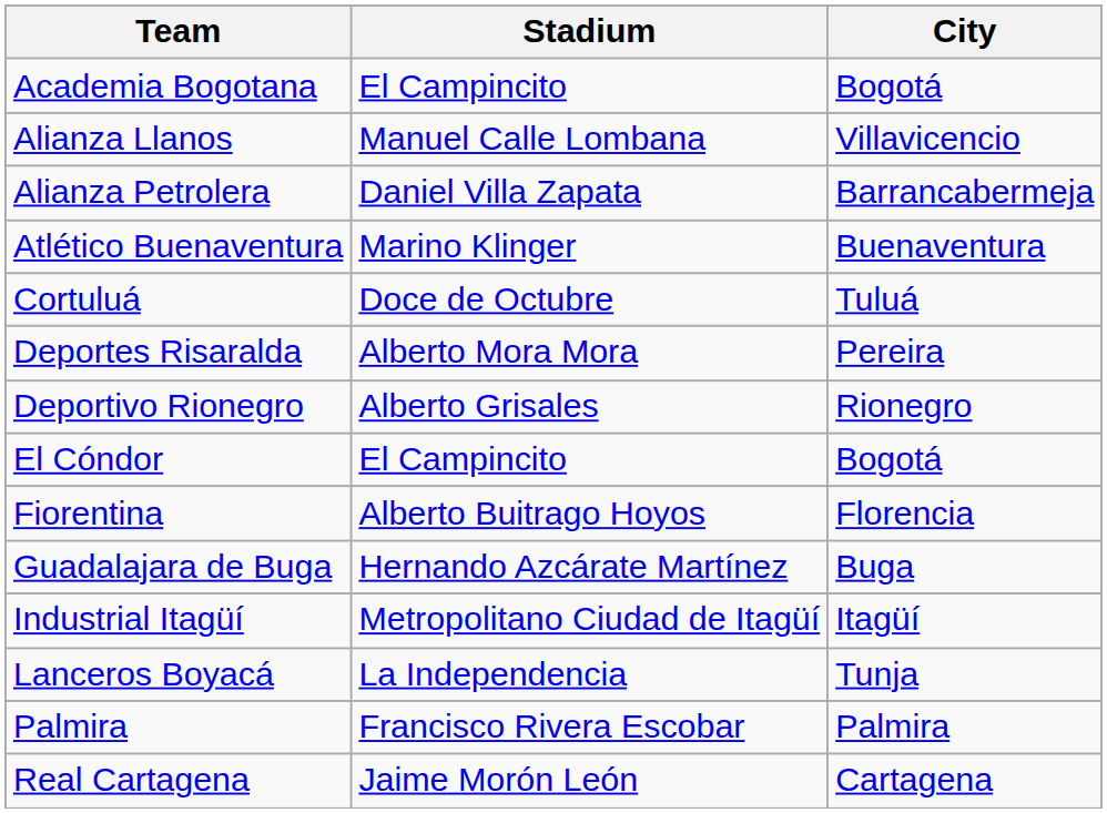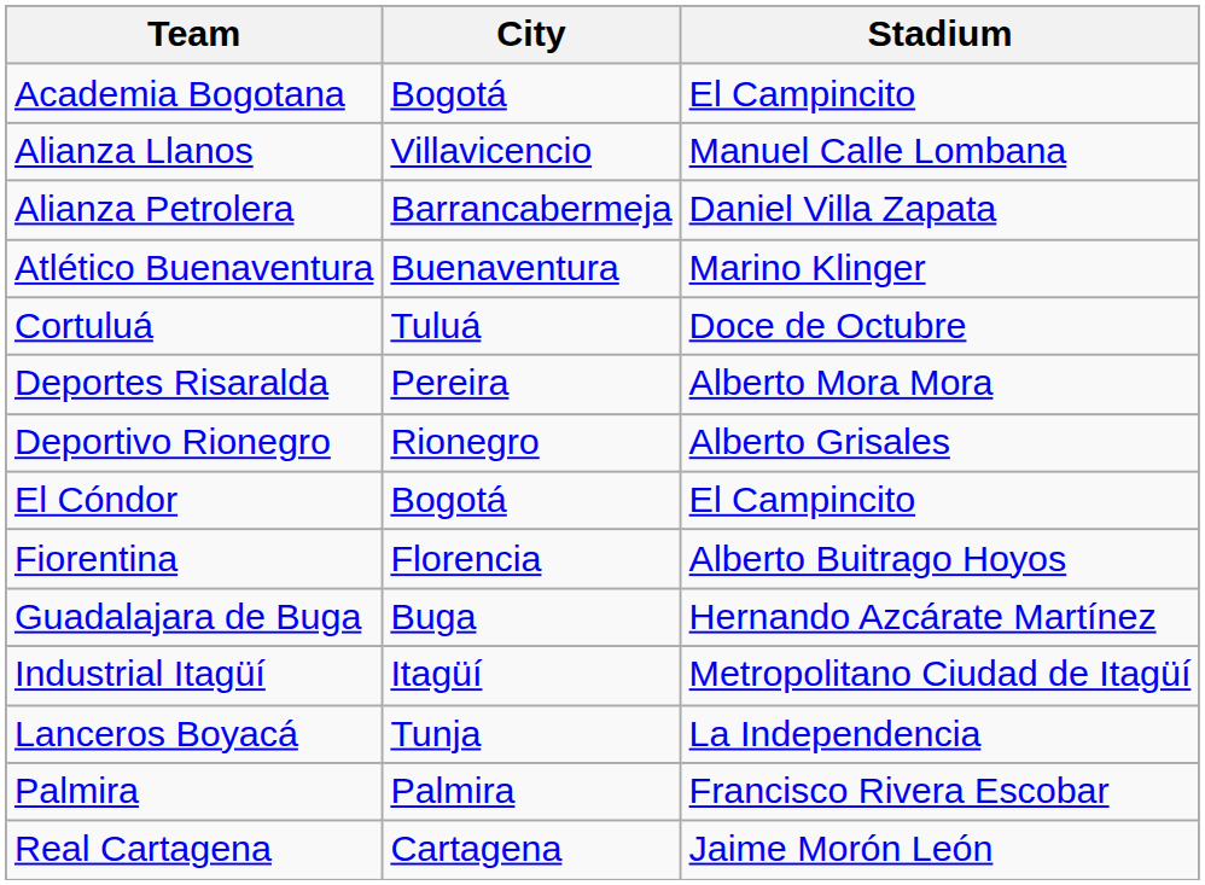columns swapped: City <-> Stadium
